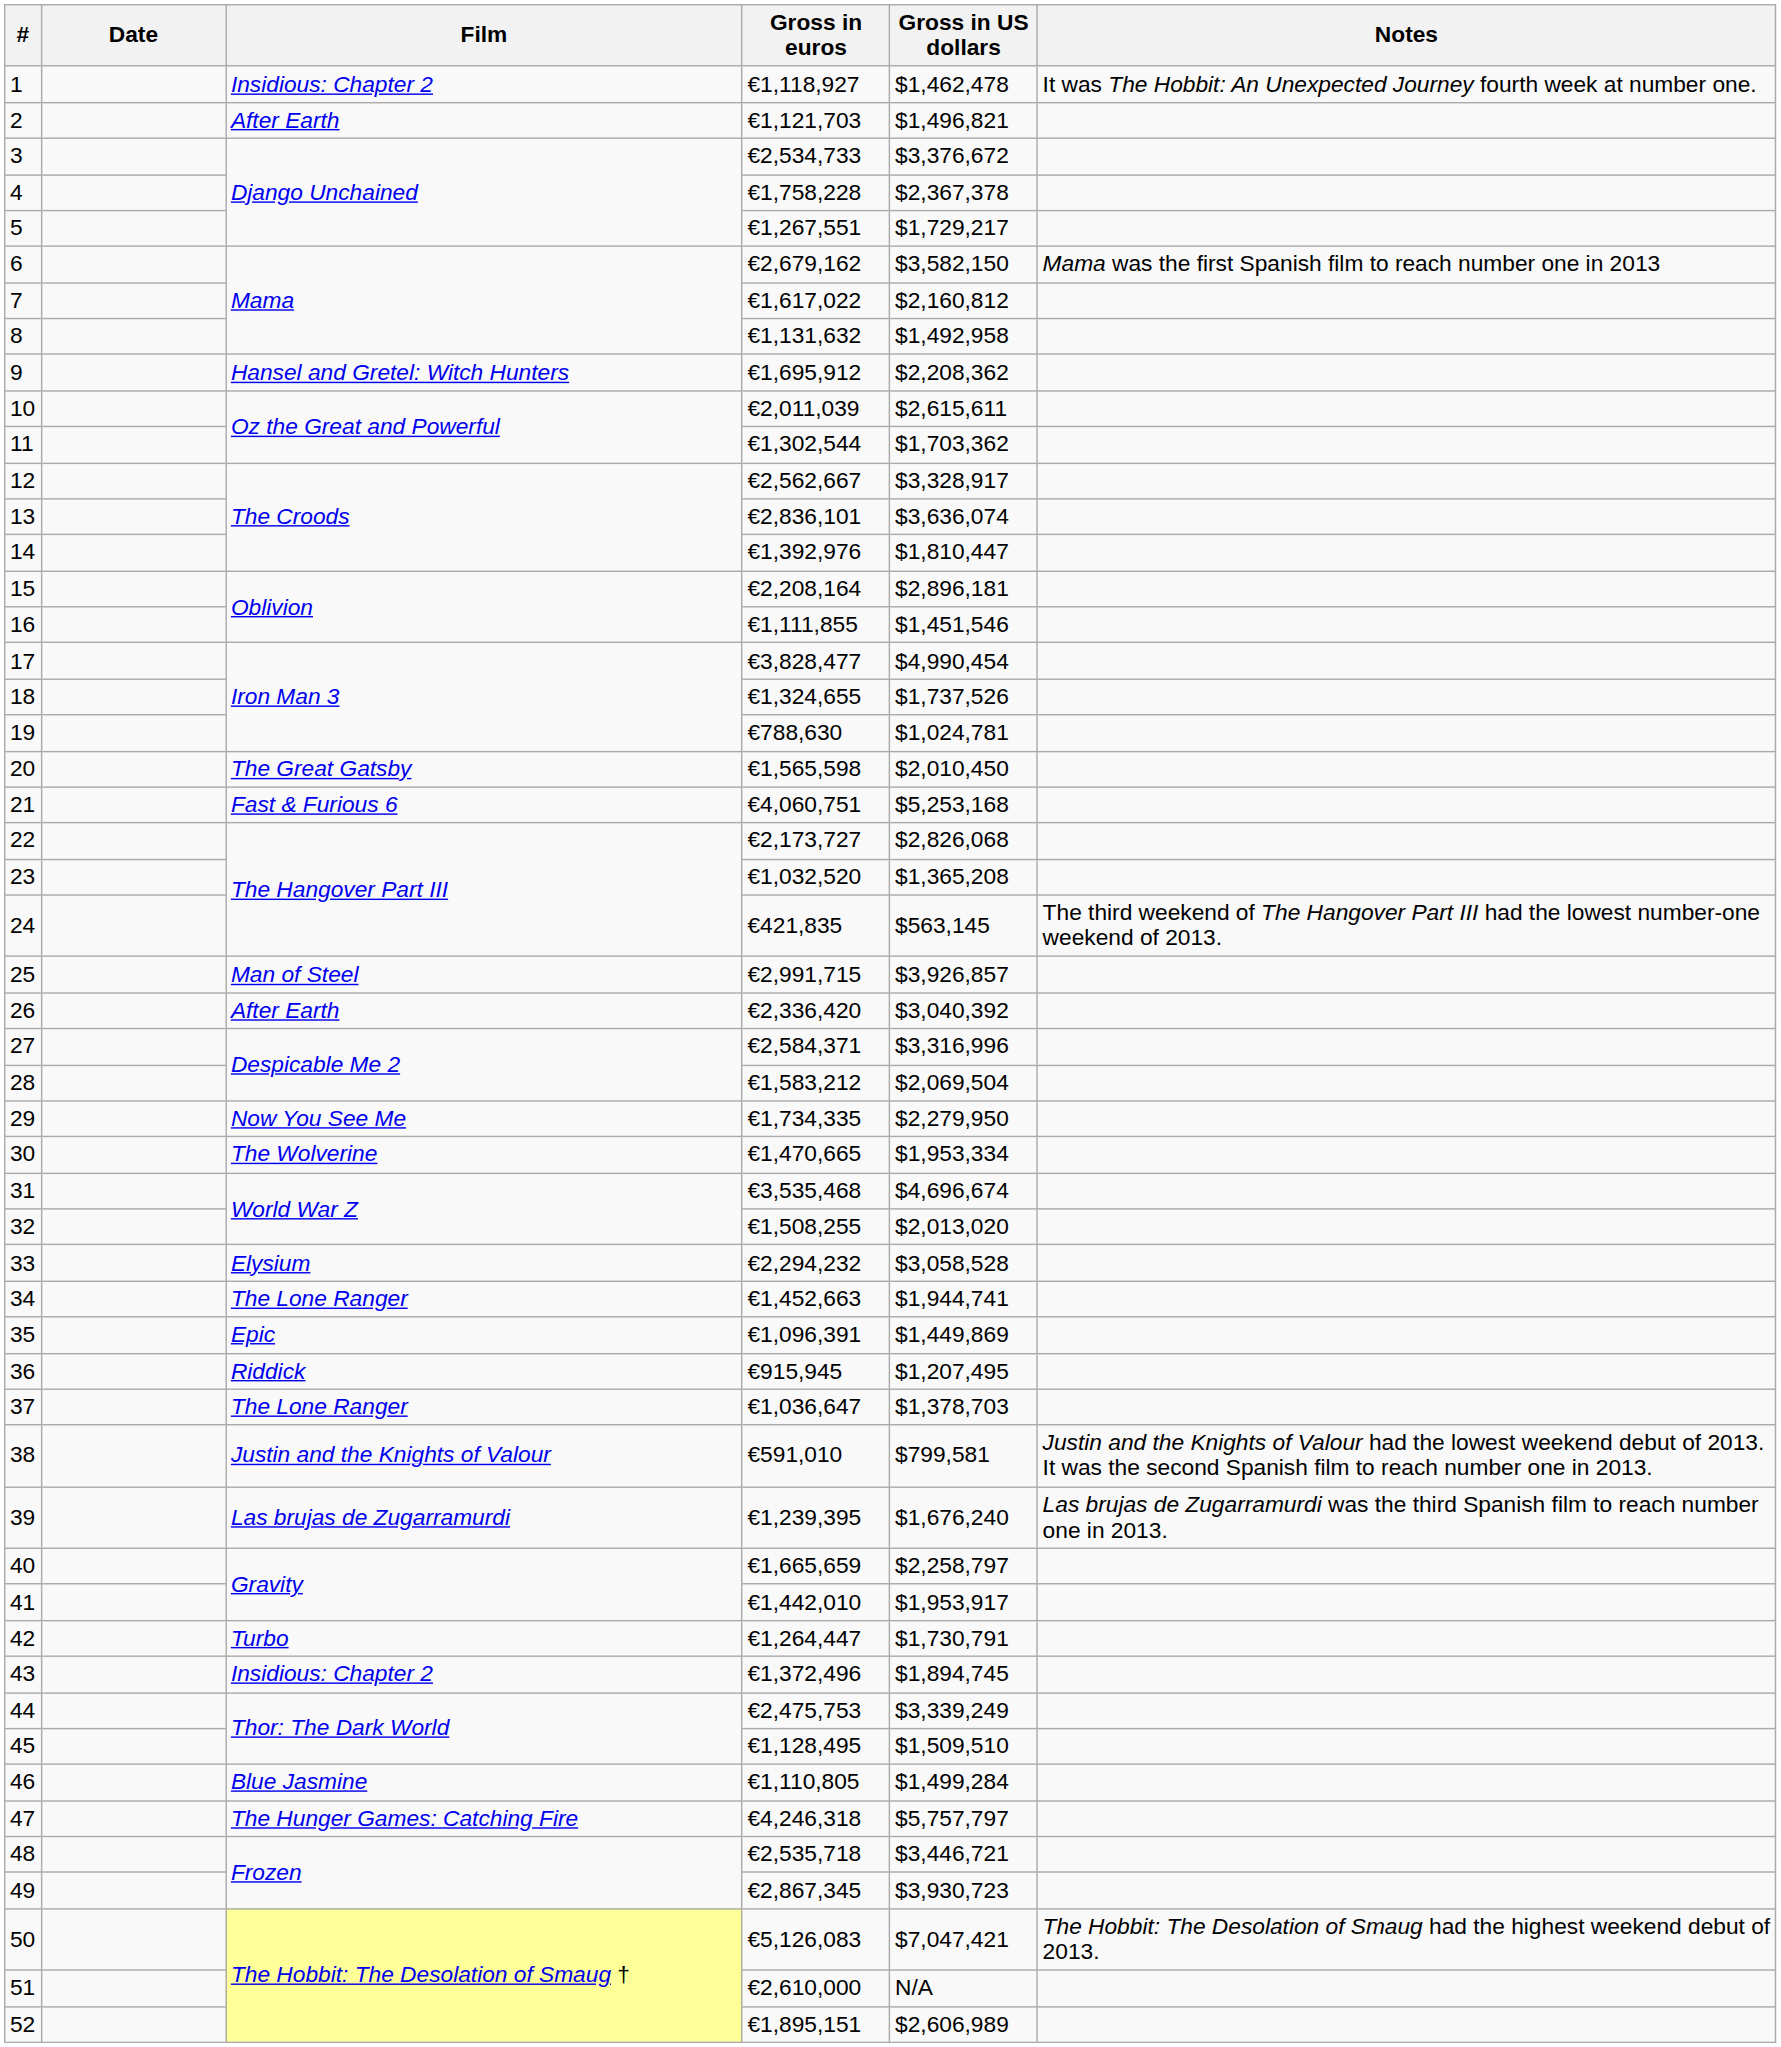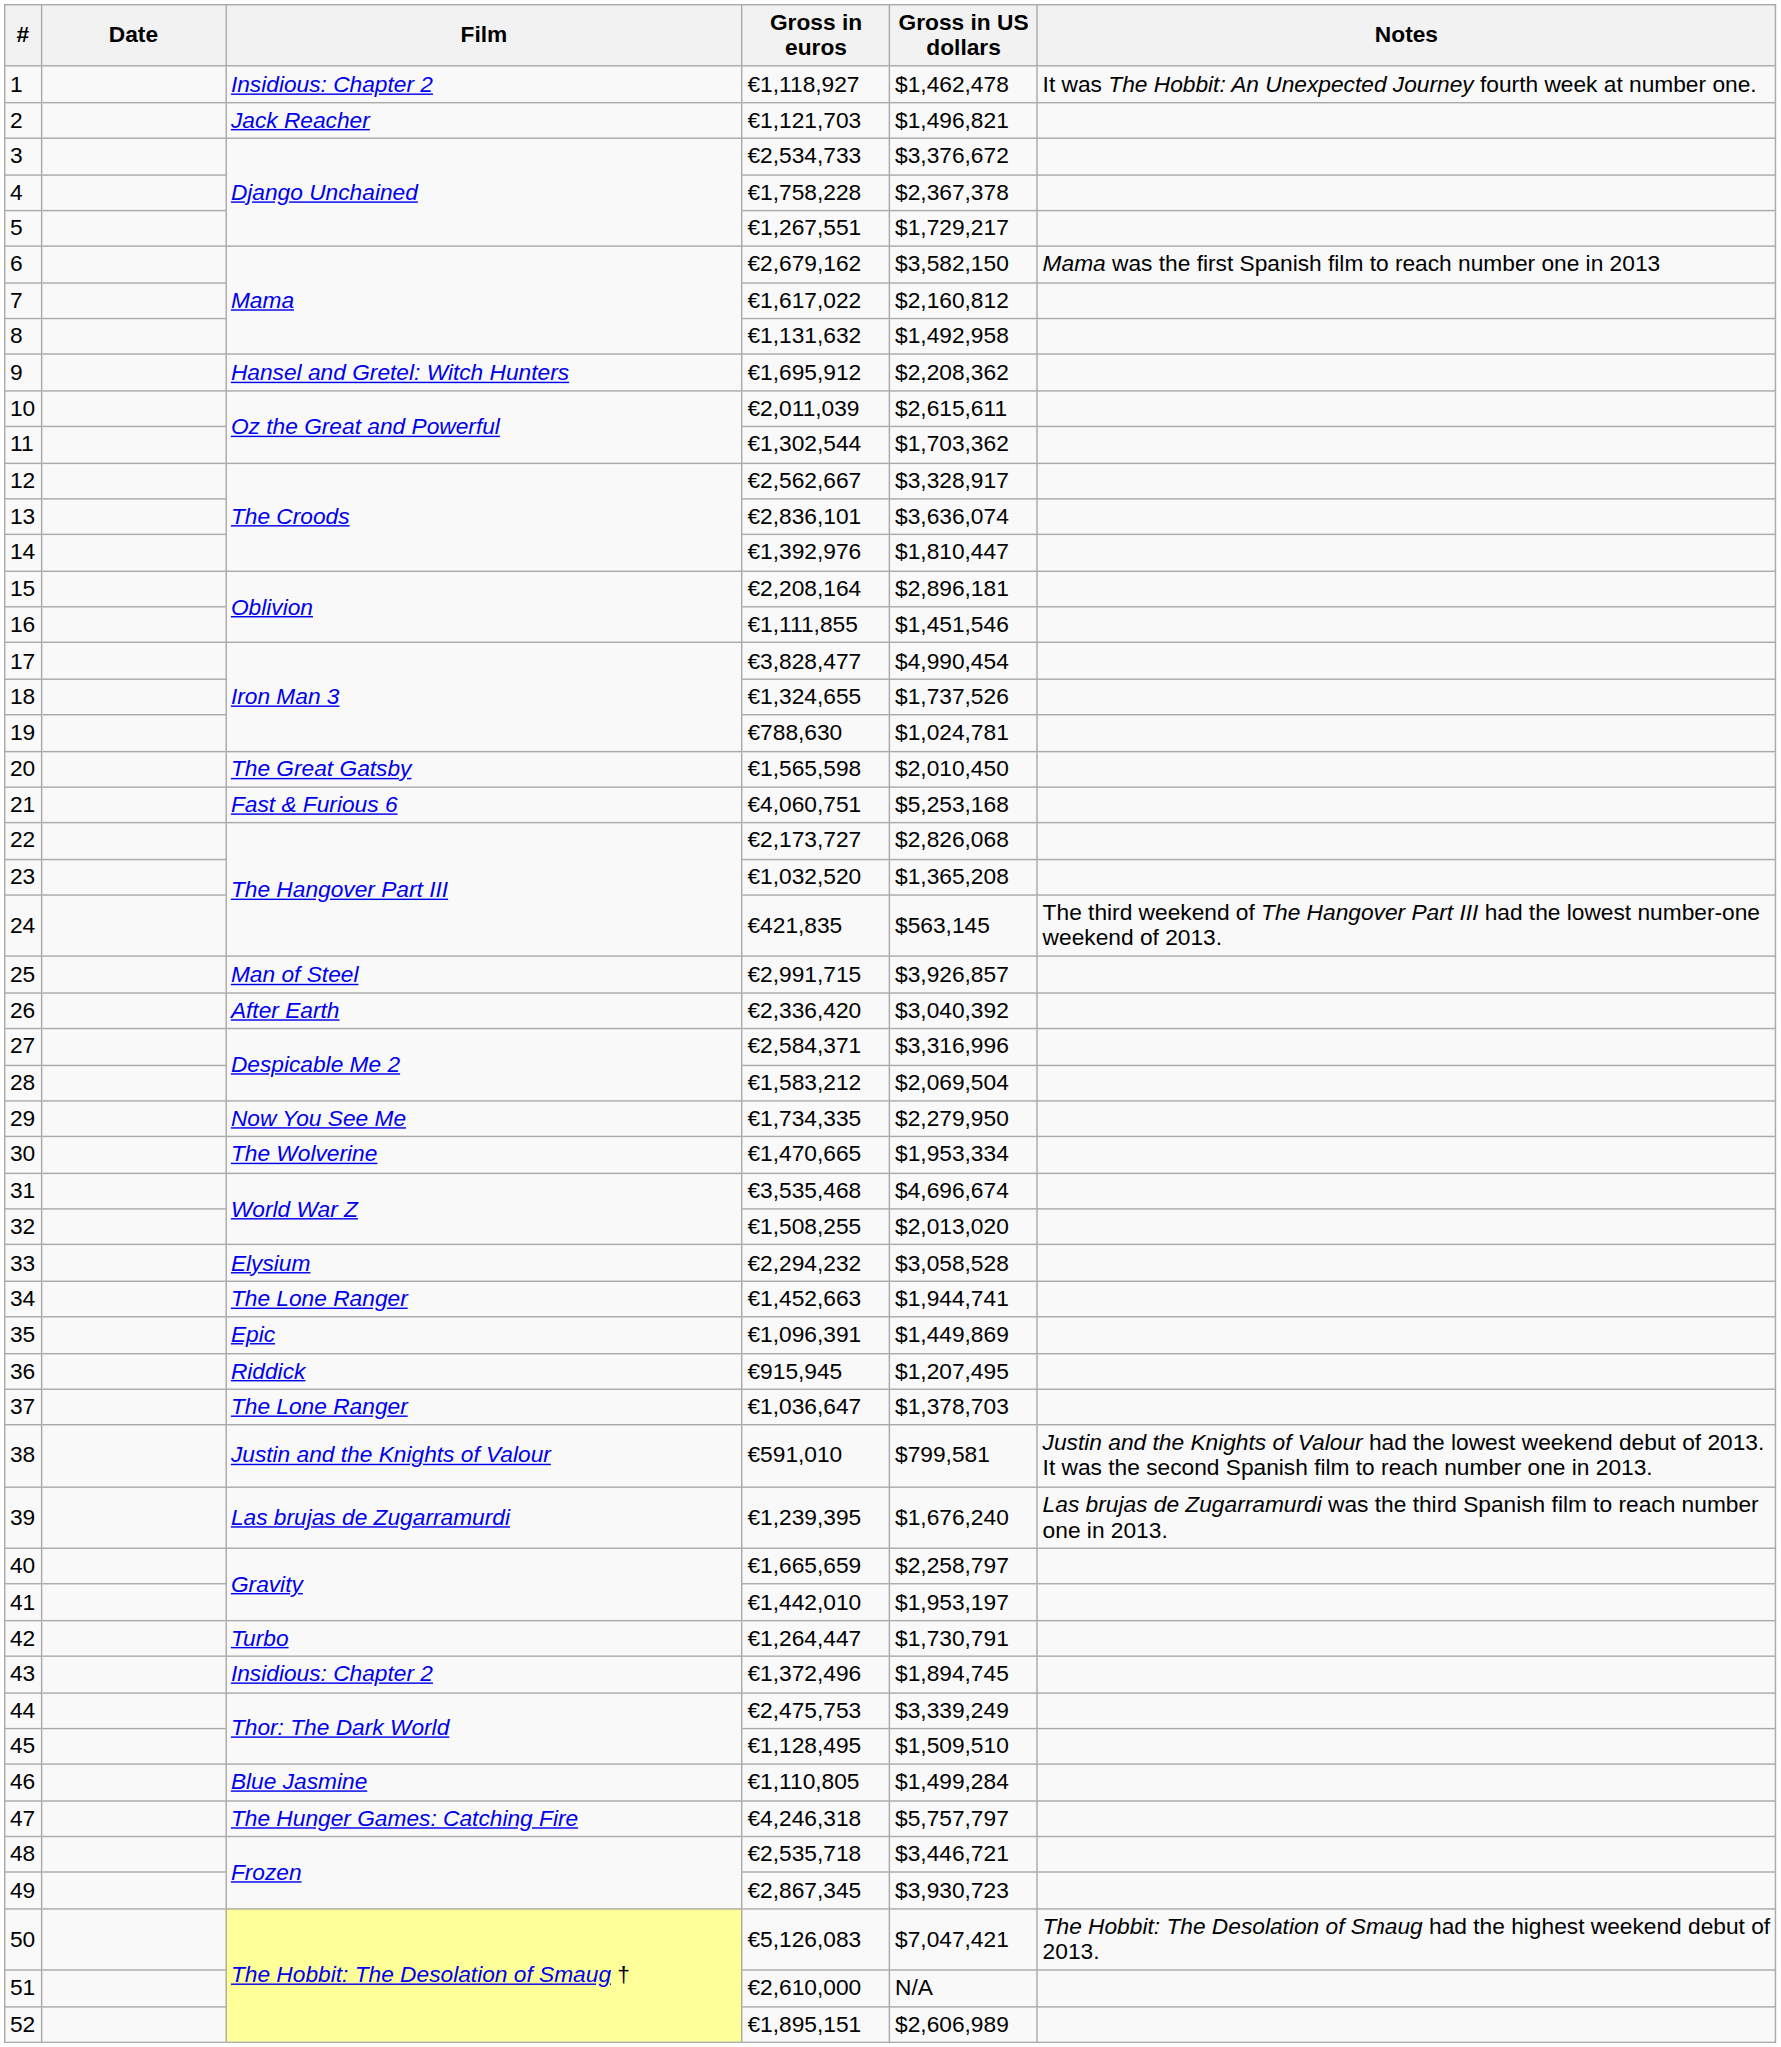2 | Film: After Earth -> Jack Reacher
41 | Gross in US dollars: $1,953,917 -> $1,953,197
